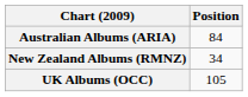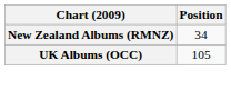- row: Australian Albums (ARIA) | 84
